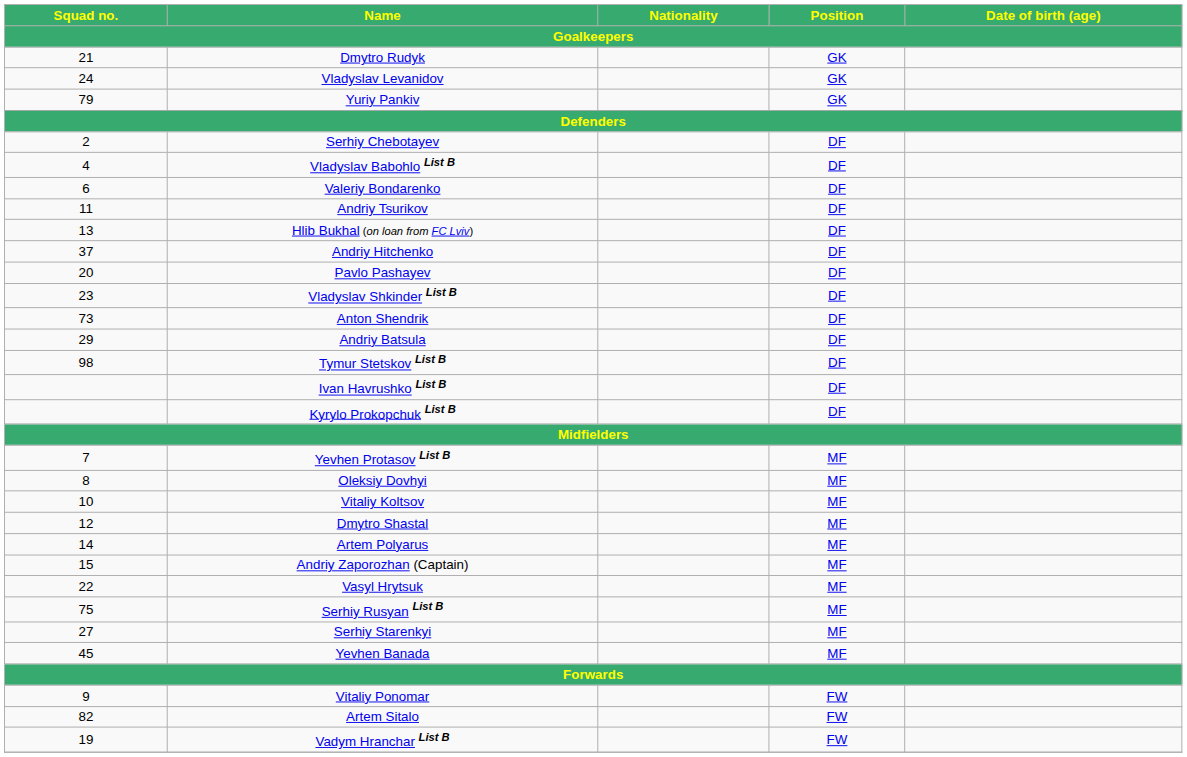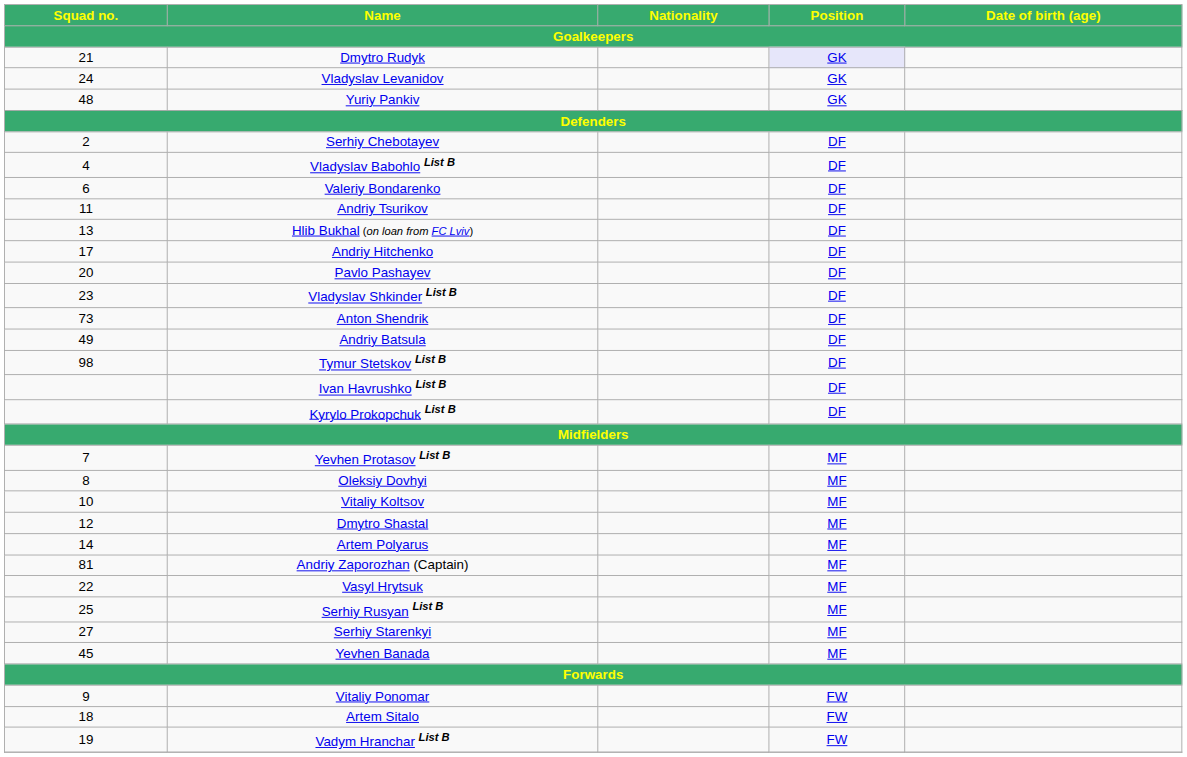Dmytro Rudyk | Position / Goalkeepers: no background -> lavender background
Yuriy Pankiv | Squad no. / Goalkeepers: 79 -> 48
Andriy Hitchenko | Squad no. / Goalkeepers: 37 -> 17
Andriy Batsula | Squad no. / Goalkeepers: 29 -> 49
Andriy Zaporozhan (Captain) | Squad no. / Goalkeepers: 15 -> 81
Serhiy Rusyan List B | Squad no. / Goalkeepers: 75 -> 25
Artem Sitalo | Squad no. / Goalkeepers: 82 -> 18
